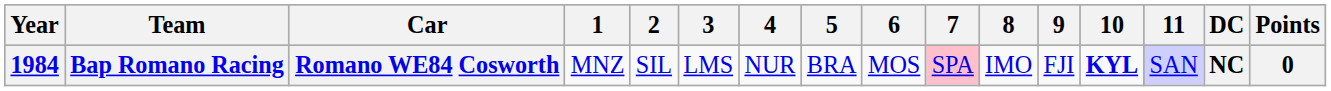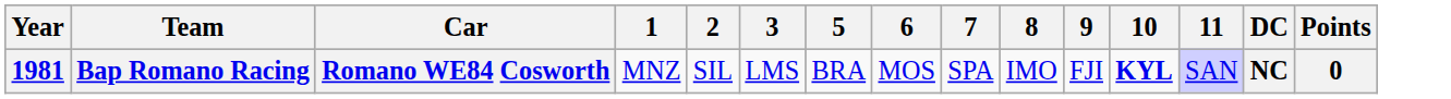- column: 4 | NUR
Bap Romano Racing | Year: 1984 -> 1981
Bap Romano Racing | 7: pink background -> no background
